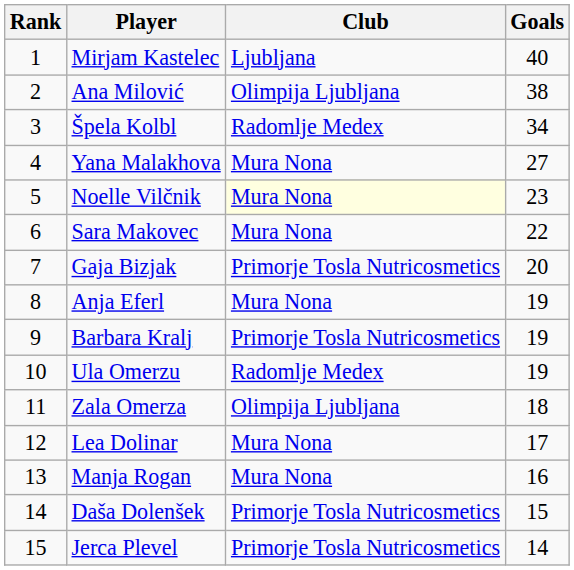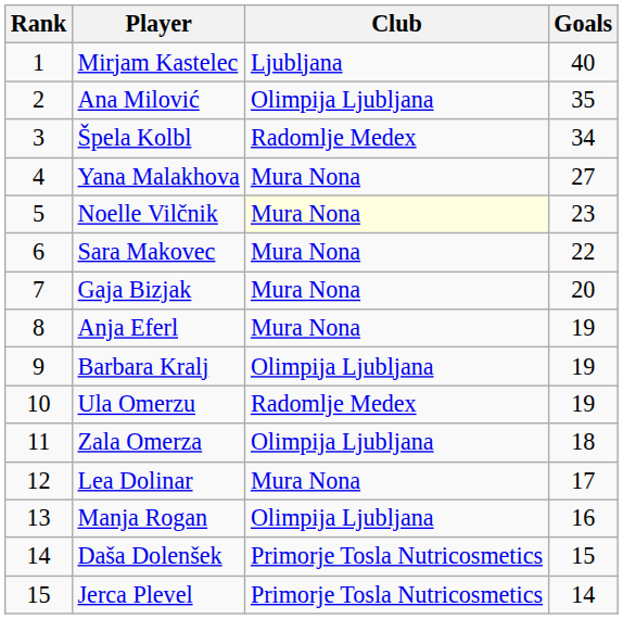Ana Milović | Goals: 38 -> 35
Gaja Bizjak | Club: Primorje Tosla Nutricosmetics -> Mura Nona
Barbara Kralj | Club: Primorje Tosla Nutricosmetics -> Olimpija Ljubljana
Manja Rogan | Club: Mura Nona -> Olimpija Ljubljana
